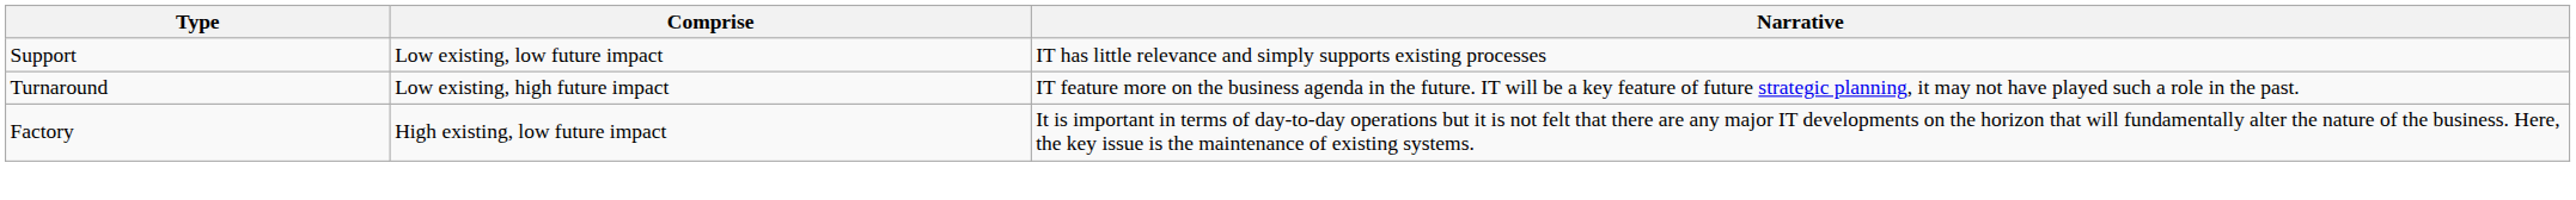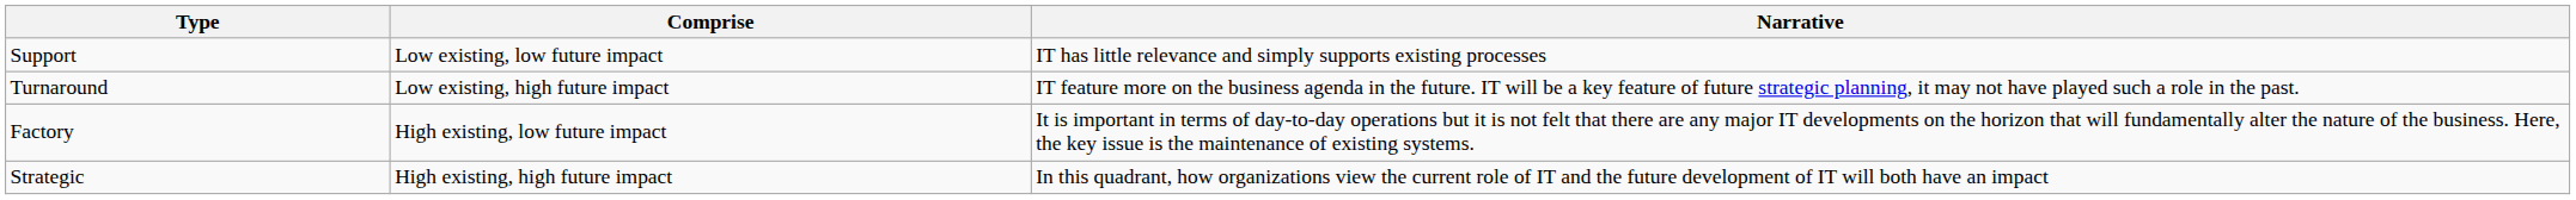+ row: Strategic | High existing, high future impact | In this quadrant, how organizations view the current role of IT and the future development of IT will both have an impact
